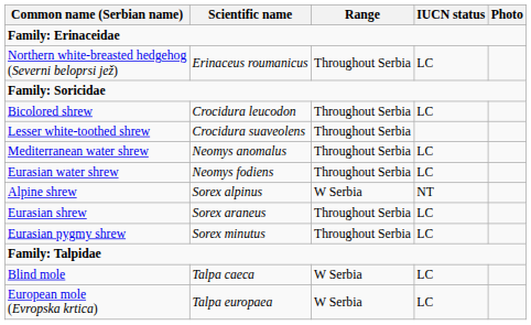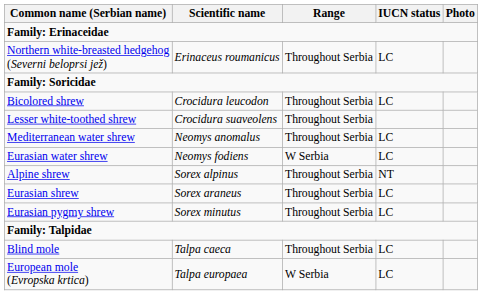Eurasian water shrew | Range: Throughout Serbia -> W Serbia
Alpine shrew | Range: W Serbia -> Throughout Serbia
Blind mole | Range: W Serbia -> Throughout Serbia
